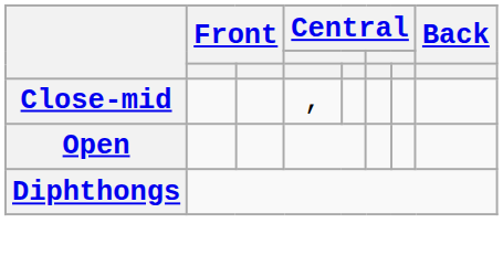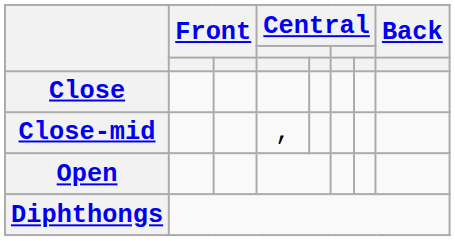+ row: Close
